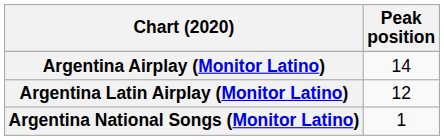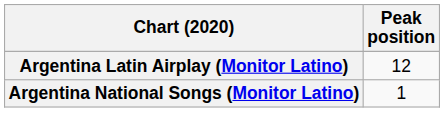- row: Argentina Airplay (Monitor Latino) | 14
